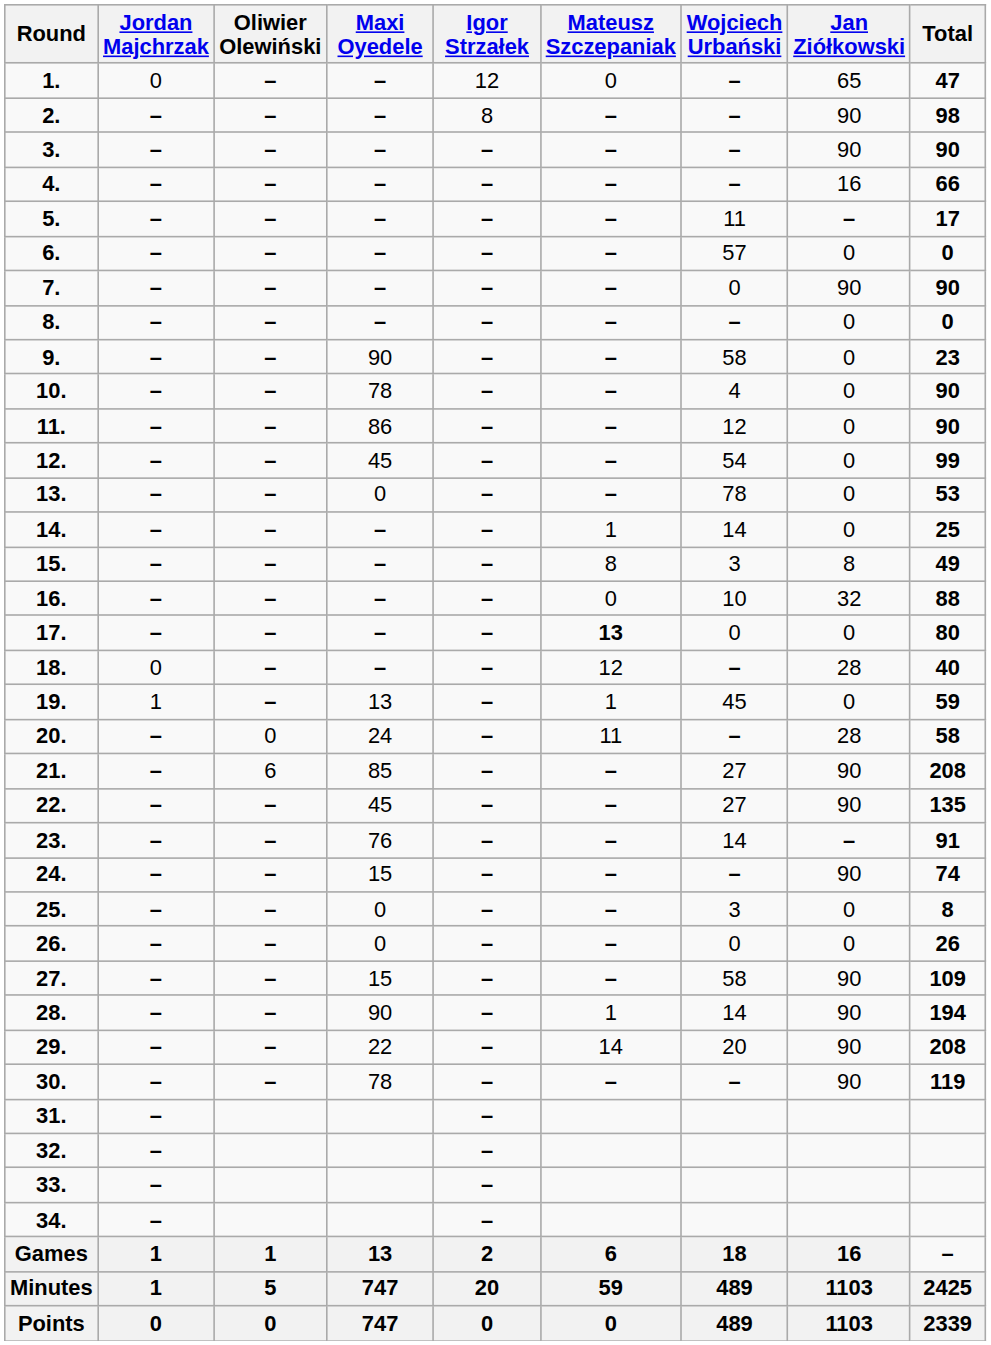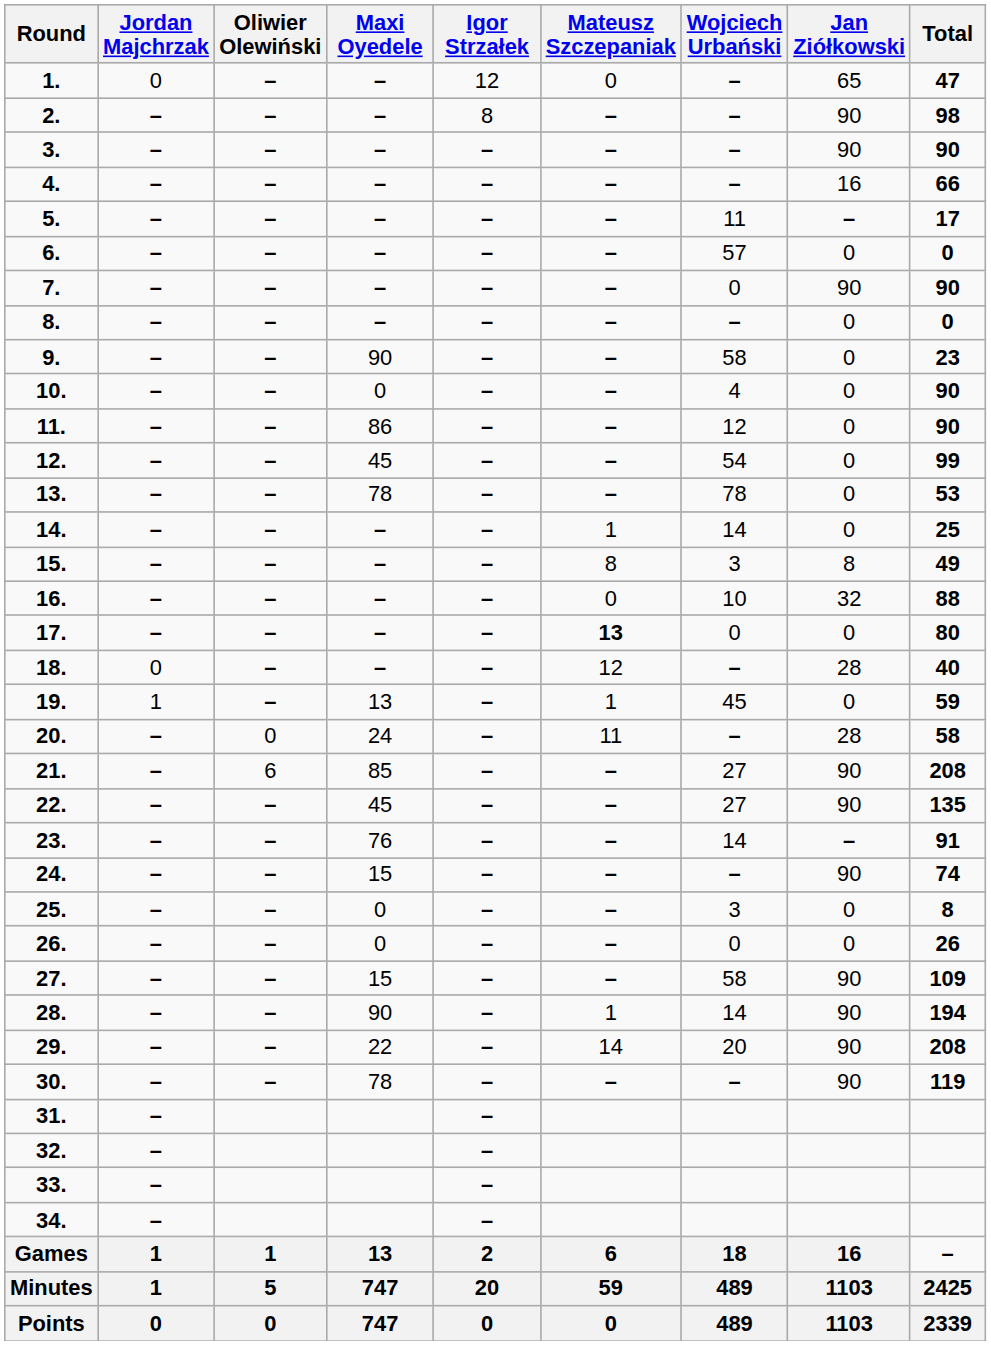10. | Maxi Oyedele: 78 -> 0
13. | Maxi Oyedele: 0 -> 78
